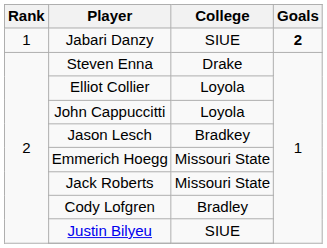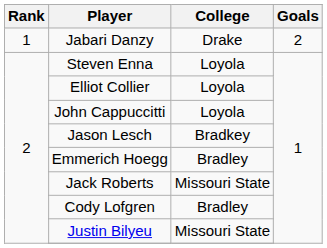Jabari Danzy | College: SIUE -> Drake
Jabari Danzy | Goals: bold -> normal
Steven Enna | College: Drake -> Loyola
Emmerich Hoegg | College: Missouri State -> Bradley
Justin Bilyeu | College: SIUE -> Missouri State
